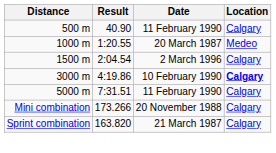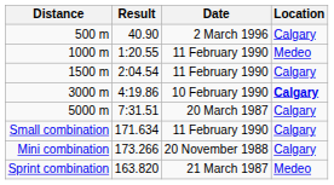500 m | Date: 11 February 1990 -> 2 March 1996
1000 m | Date: 20 March 1987 -> 11 February 1990
1500 m | Date: 2 March 1996 -> 11 February 1990
5000 m | Date: 11 February 1990 -> 20 March 1987
+ row: Small combination | 171.634 | 11 February 1990 | Calgary
Sprint combination | Location: Calgary -> Medeo
